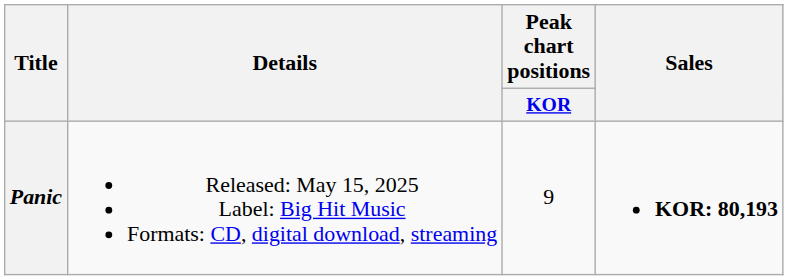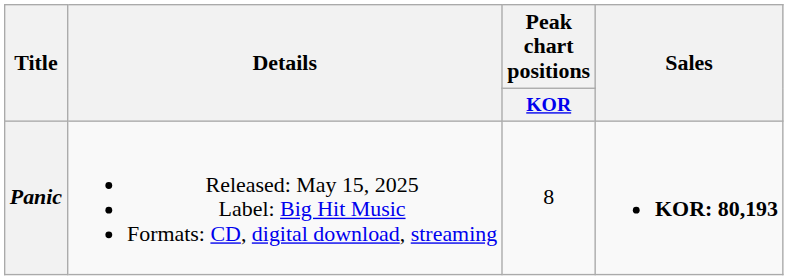Panic | Peak chart positions / KOR: 9 -> 8
